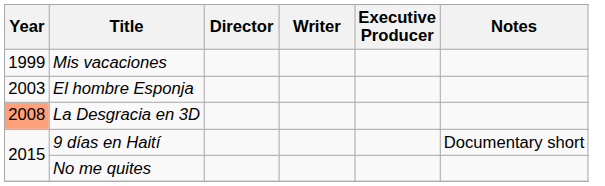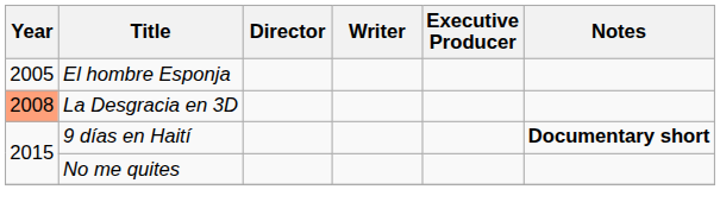- row: 1999 | Mis vacaciones
El hombre Esponja | Year: 2003 -> 2005
9 días en Haití | Notes: normal -> bold
